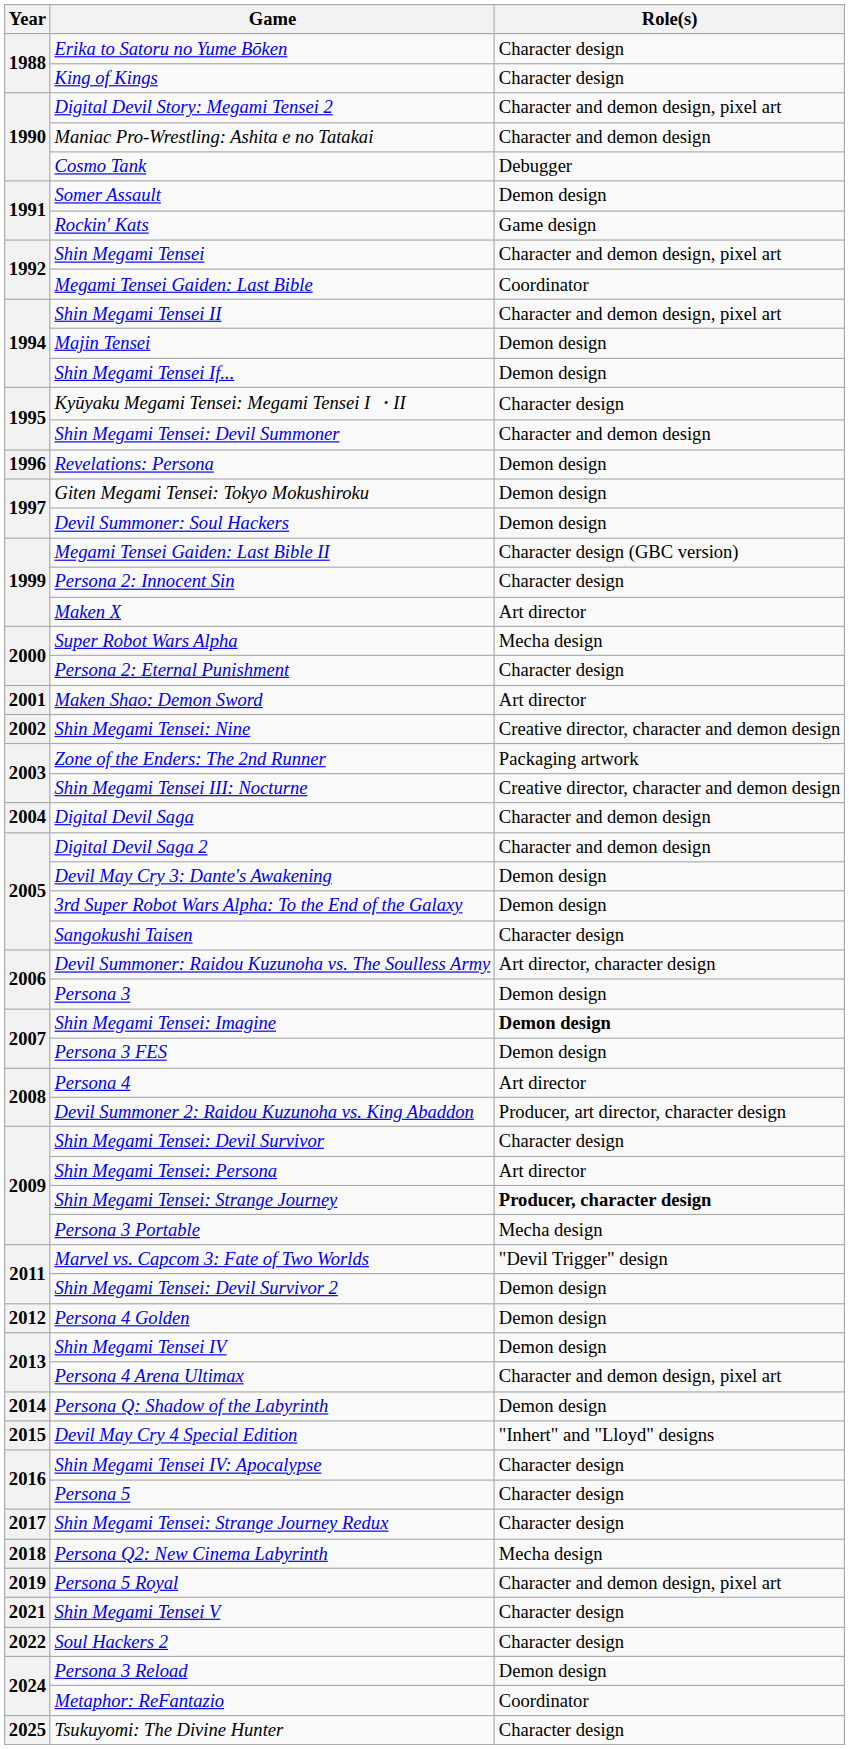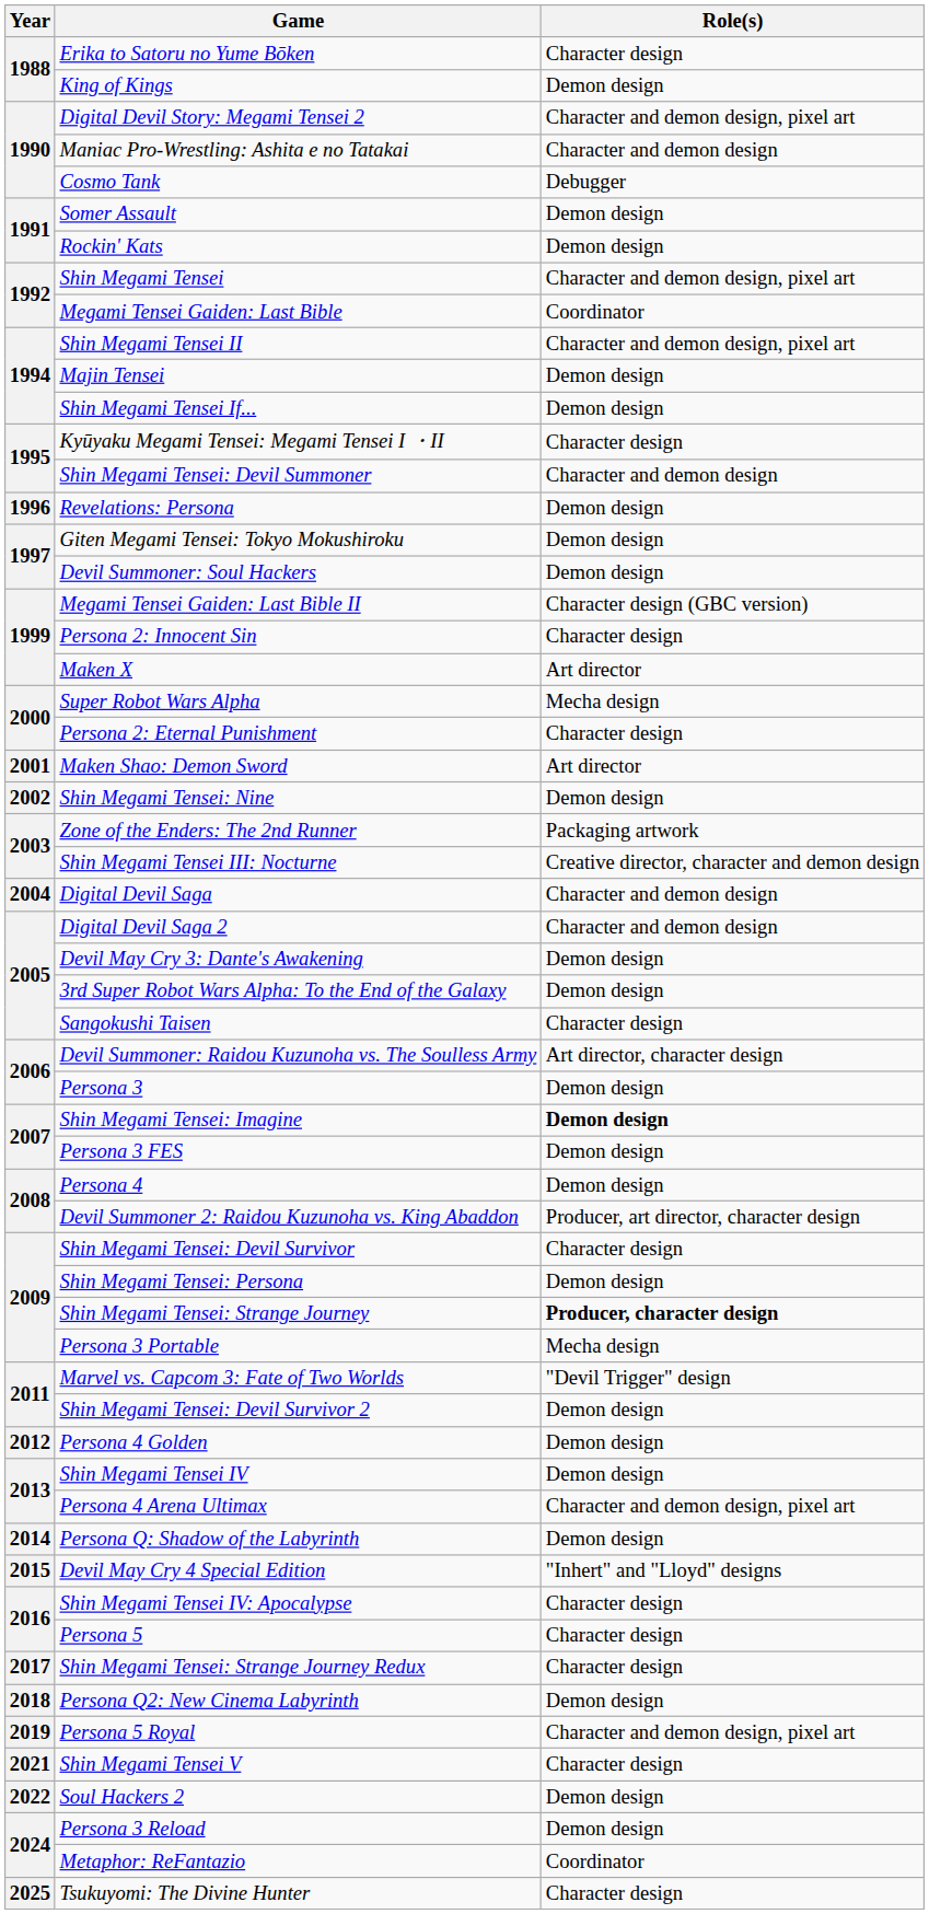King of Kings | Role(s): Character design -> Demon design
Rockin' Kats | Role(s): Game design -> Demon design
Shin Megami Tensei: Nine | Role(s): Creative director, character and demon design -> Demon design
Persona 4 | Role(s): Art director -> Demon design
Shin Megami Tensei: Persona | Role(s): Art director -> Demon design
Persona Q2: New Cinema Labyrinth | Role(s): Mecha design -> Demon design
Soul Hackers 2 | Role(s): Character design -> Demon design
